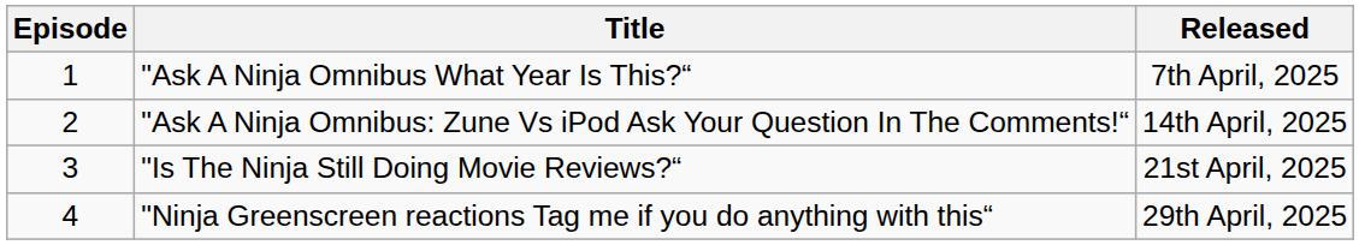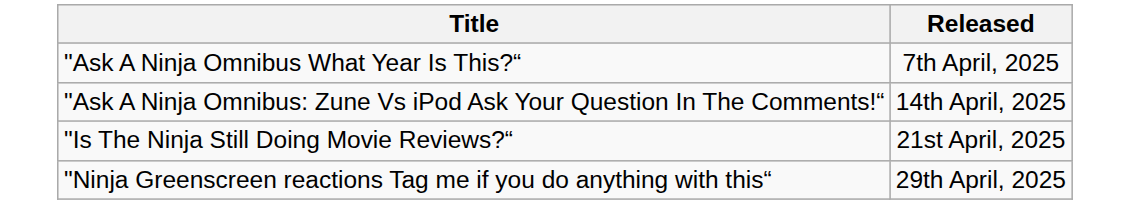- column: Episode | 1 | 2 | 3 | 4
